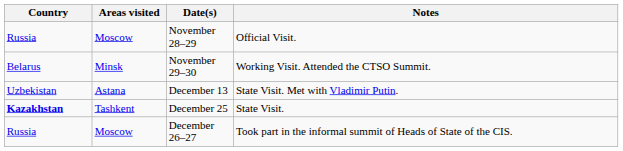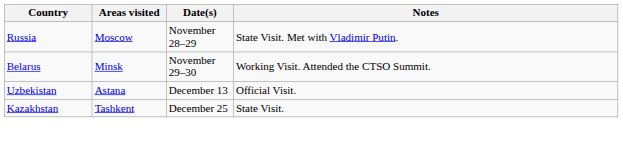November 28–29 | Notes: Official Visit. -> State Visit. Met with Vladimir Putin.
December 13 | Notes: State Visit. Met with Vladimir Putin. -> Official Visit.
December 25 | Country: bold -> normal
- row: Russia | Moscow | December 26–27 | Took part in the informal summit of Heads of State of the CIS.
